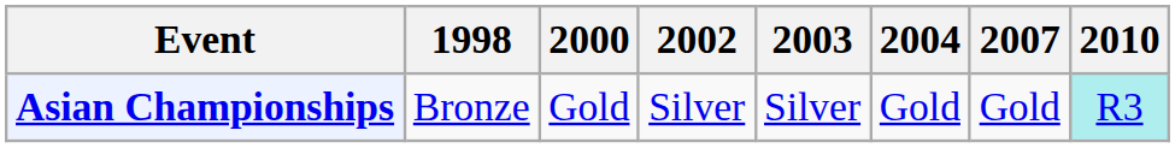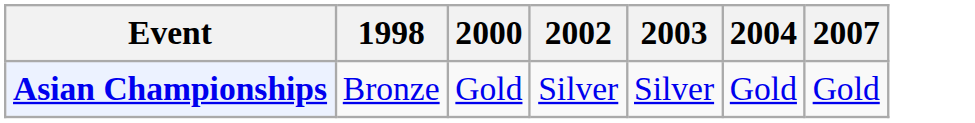- column: 2010 | R3
